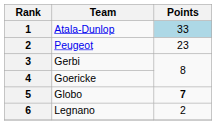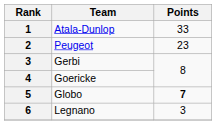Atala-Dunlop | Points: lightblue background -> no background
Legnano | Points: 2 -> 3
